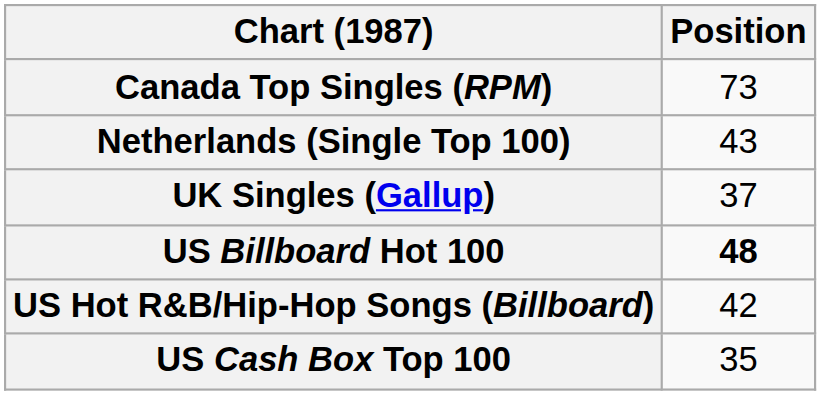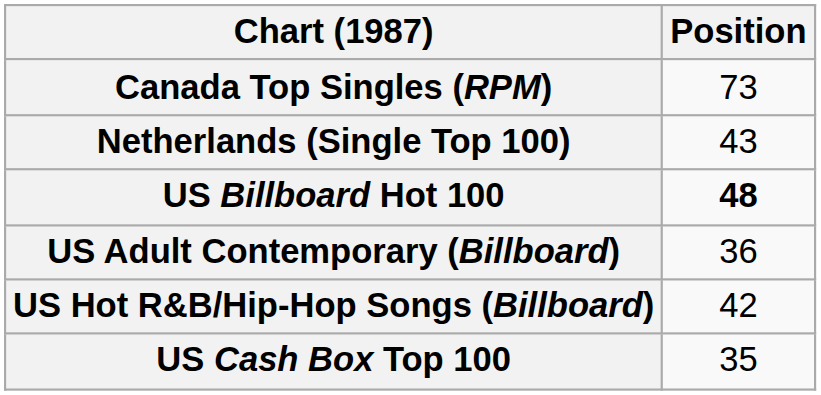- row: UK Singles (Gallup) | 37
+ row: US Adult Contemporary (Billboard) | 36
